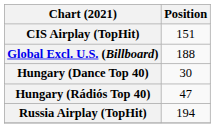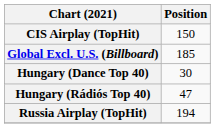CIS Airplay (TopHit) | Position: 151 -> 150
Global Excl. U.S. (Billboard) | Position: 188 -> 185
